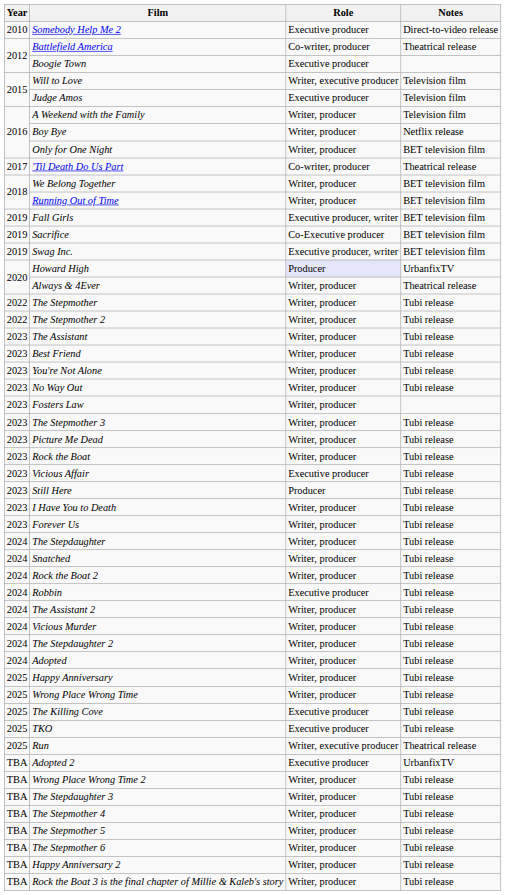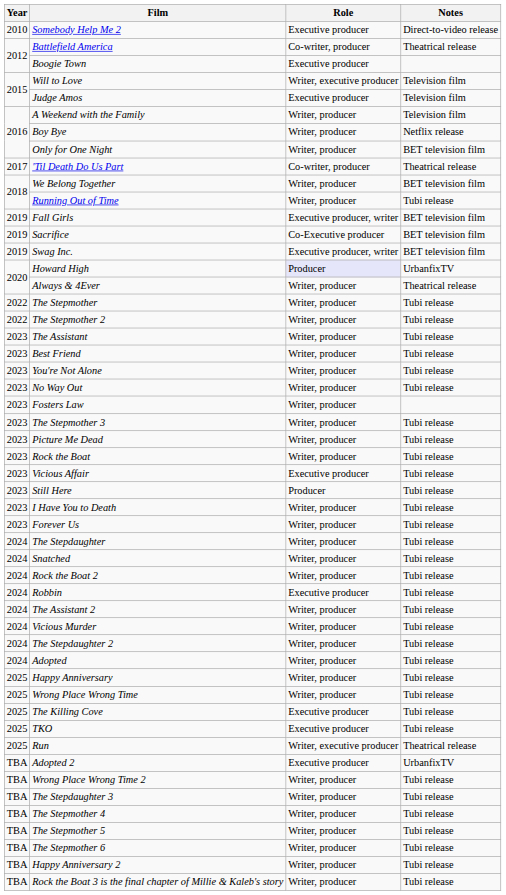Running Out of Time | Notes: BET television film -> Tubi release
